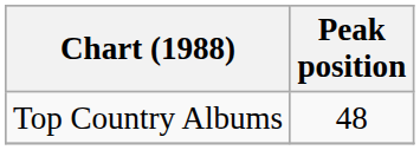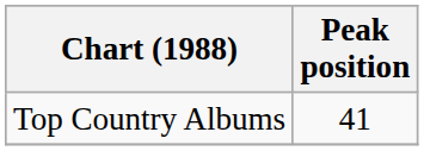Top Country Albums | Peak position: 48 -> 41
